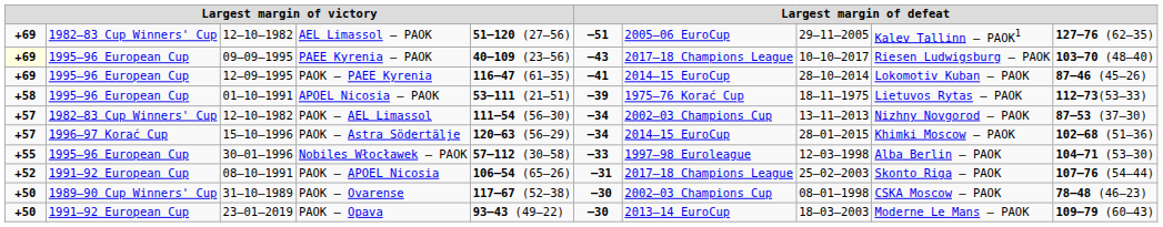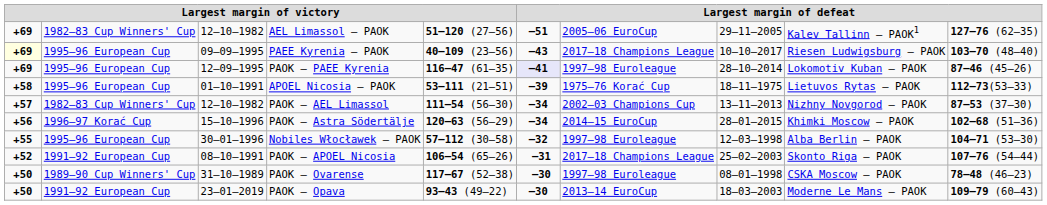PAOK – PAEE Kyrenia | column 6: no background -> lavender background
PAOK – PAEE Kyrenia | column 7: 2014–15 EuroCup -> 1997–98 Euroleague
PAOK – Astra Södertälje | column 1: +57 -> +56
Nobiles Włocławek – PAOK | column 6: –33 -> –32
PAOK – Ovarense | column 7: 2002–03 Champions Cup -> 1997–98 Euroleague
